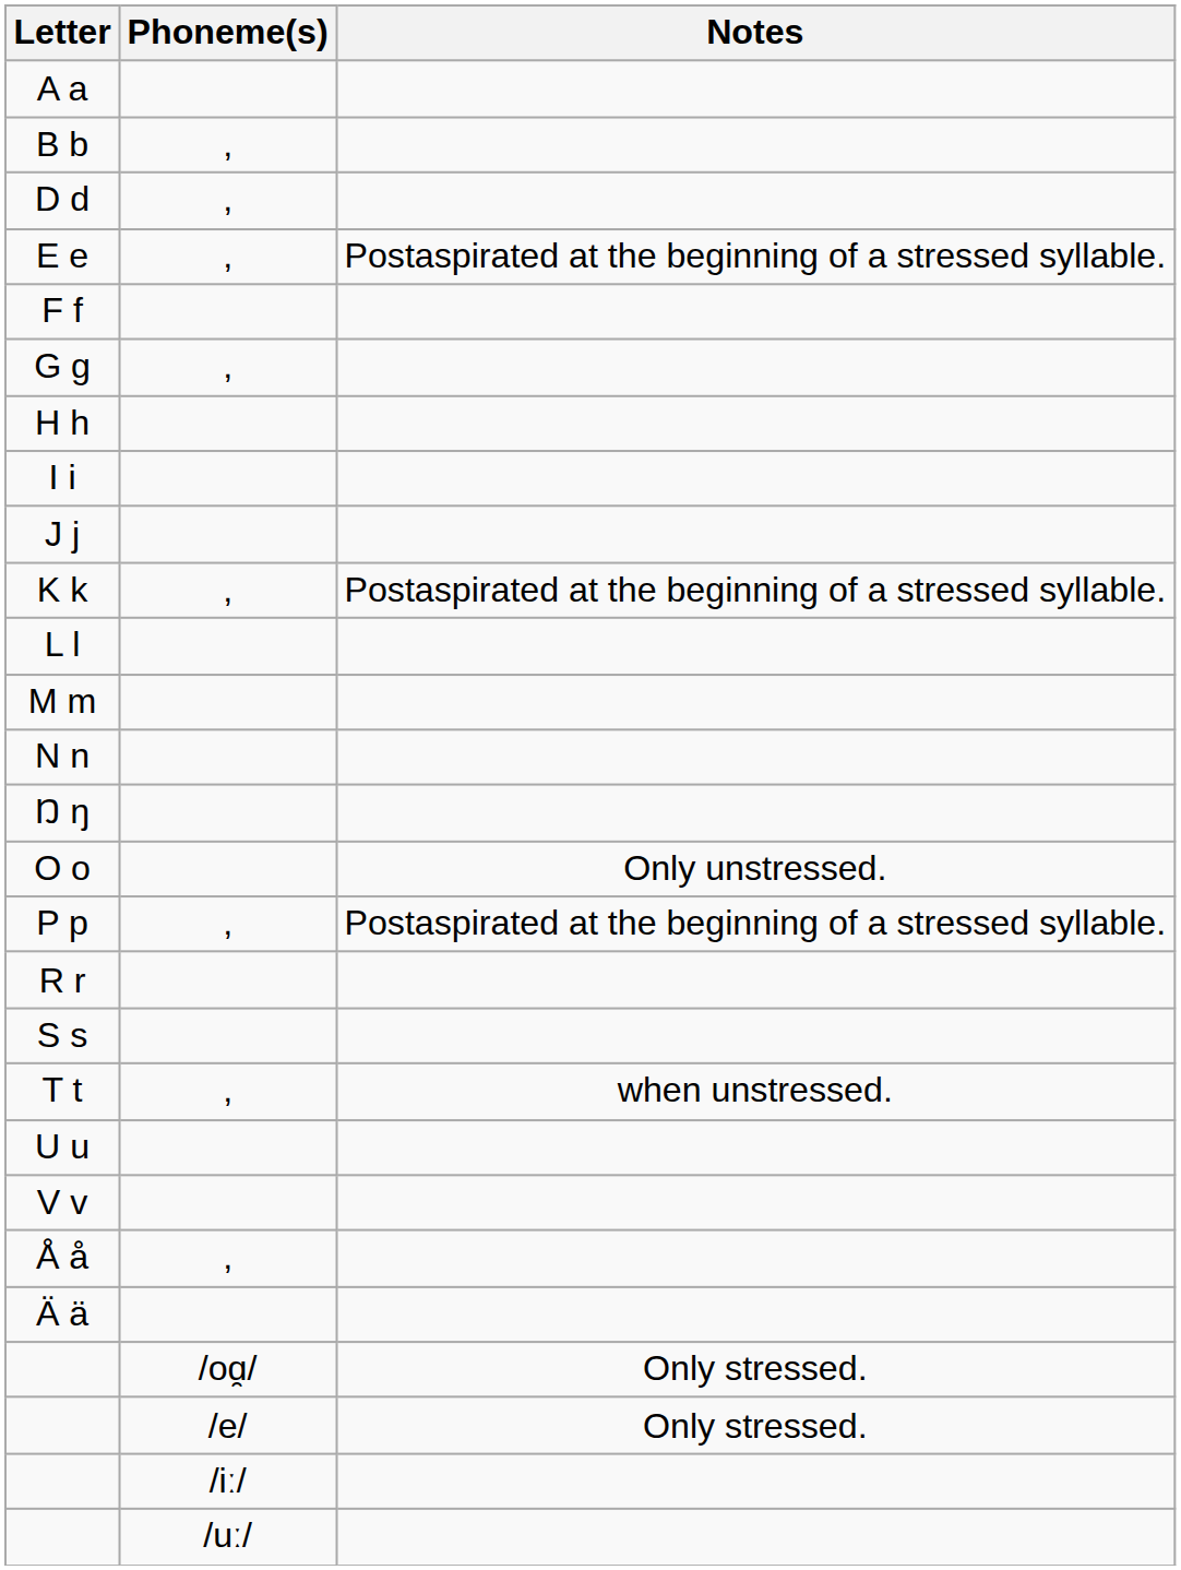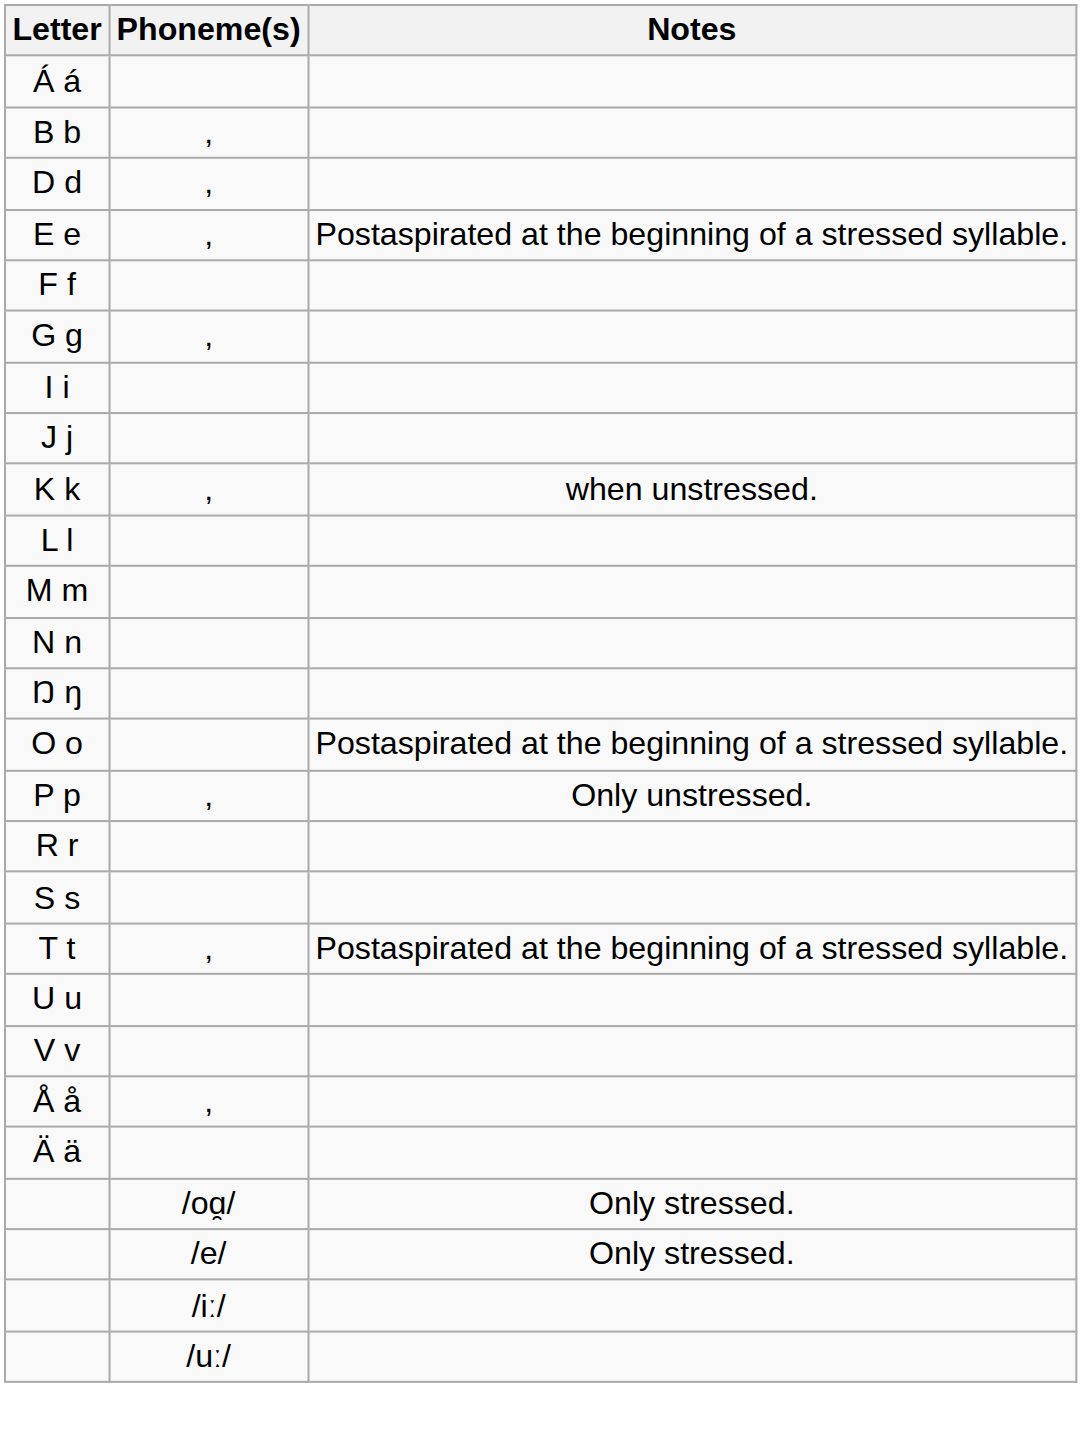- row: A a
+ row: Á á
- row: H h
K k | Notes: Postaspirated at the beginning of a stressed syllable. -> when unstressed.
O o | Notes: Only unstressed. -> Postaspirated at the beginning of a stressed syllable.
P p | Notes: Postaspirated at the beginning of a stressed syllable. -> Only unstressed.
T t | Notes: when unstressed. -> Postaspirated at the beginning of a stressed syllable.
